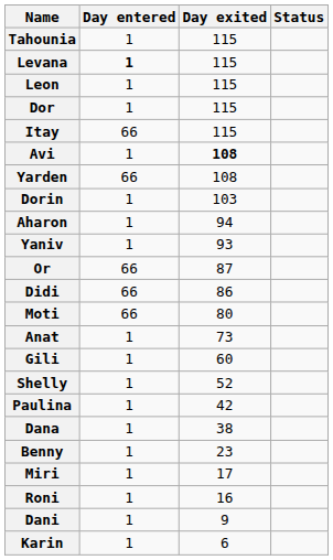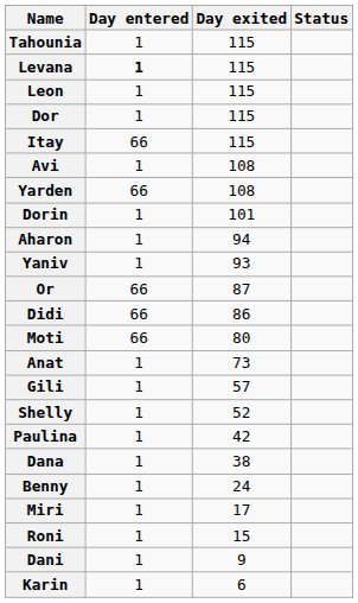Avi | Day exited: bold -> normal
Dorin | Day exited: 103 -> 101
Gili | Day exited: 60 -> 57
Benny | Day exited: 23 -> 24
Roni | Day exited: 16 -> 15
